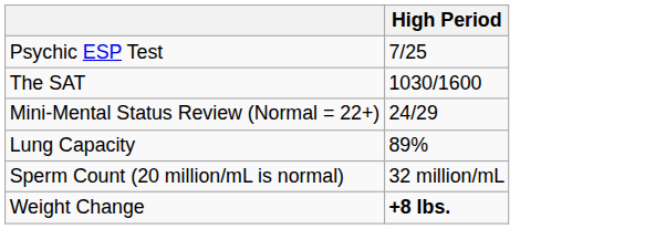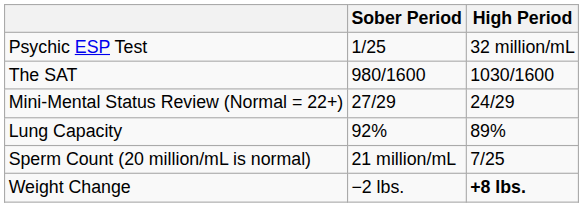+ column: Sober Period | 1/25 | 980/1600 | 27/29 | 92% | 21 million/mL | −2 lbs.
Psychic ESP Test | High Period: 7/25 -> 32 million/mL
Sperm Count (20 million/mL is normal) | High Period: 32 million/mL -> 7/25
